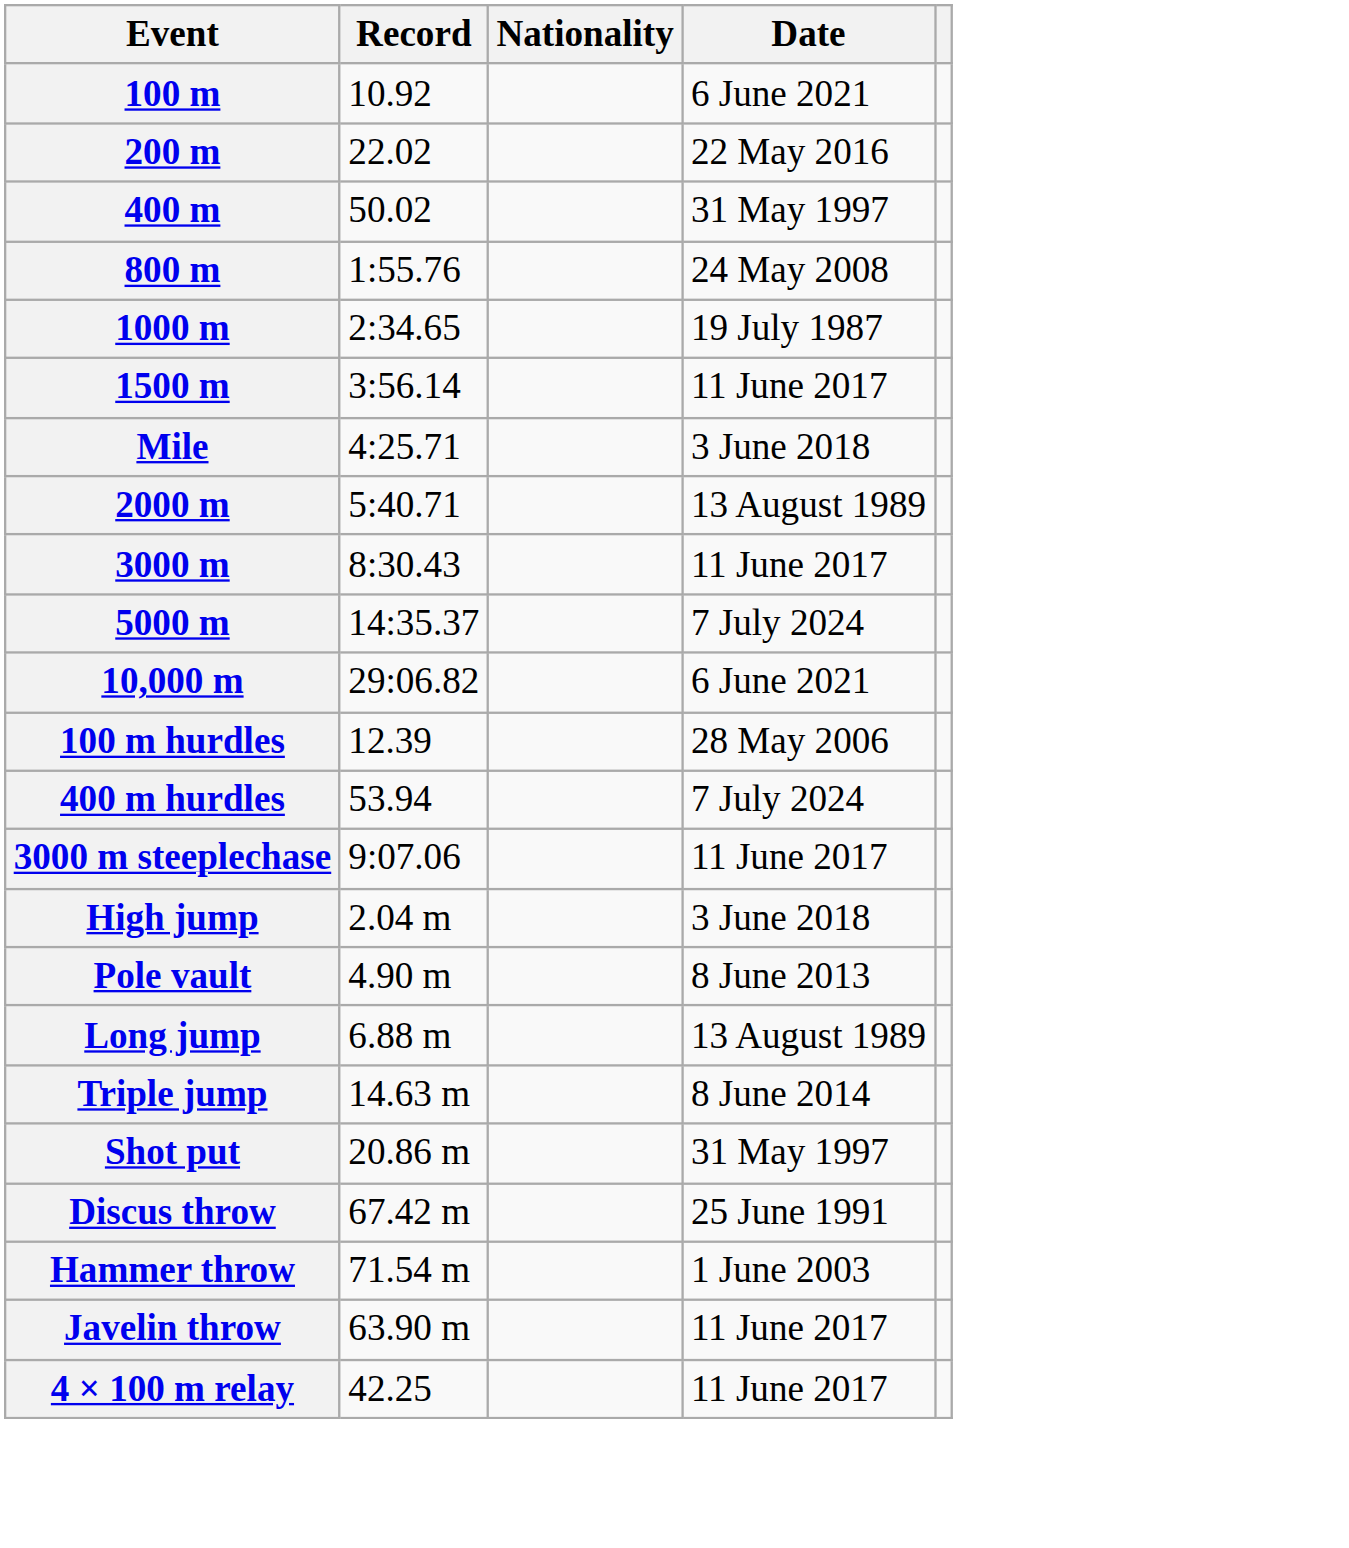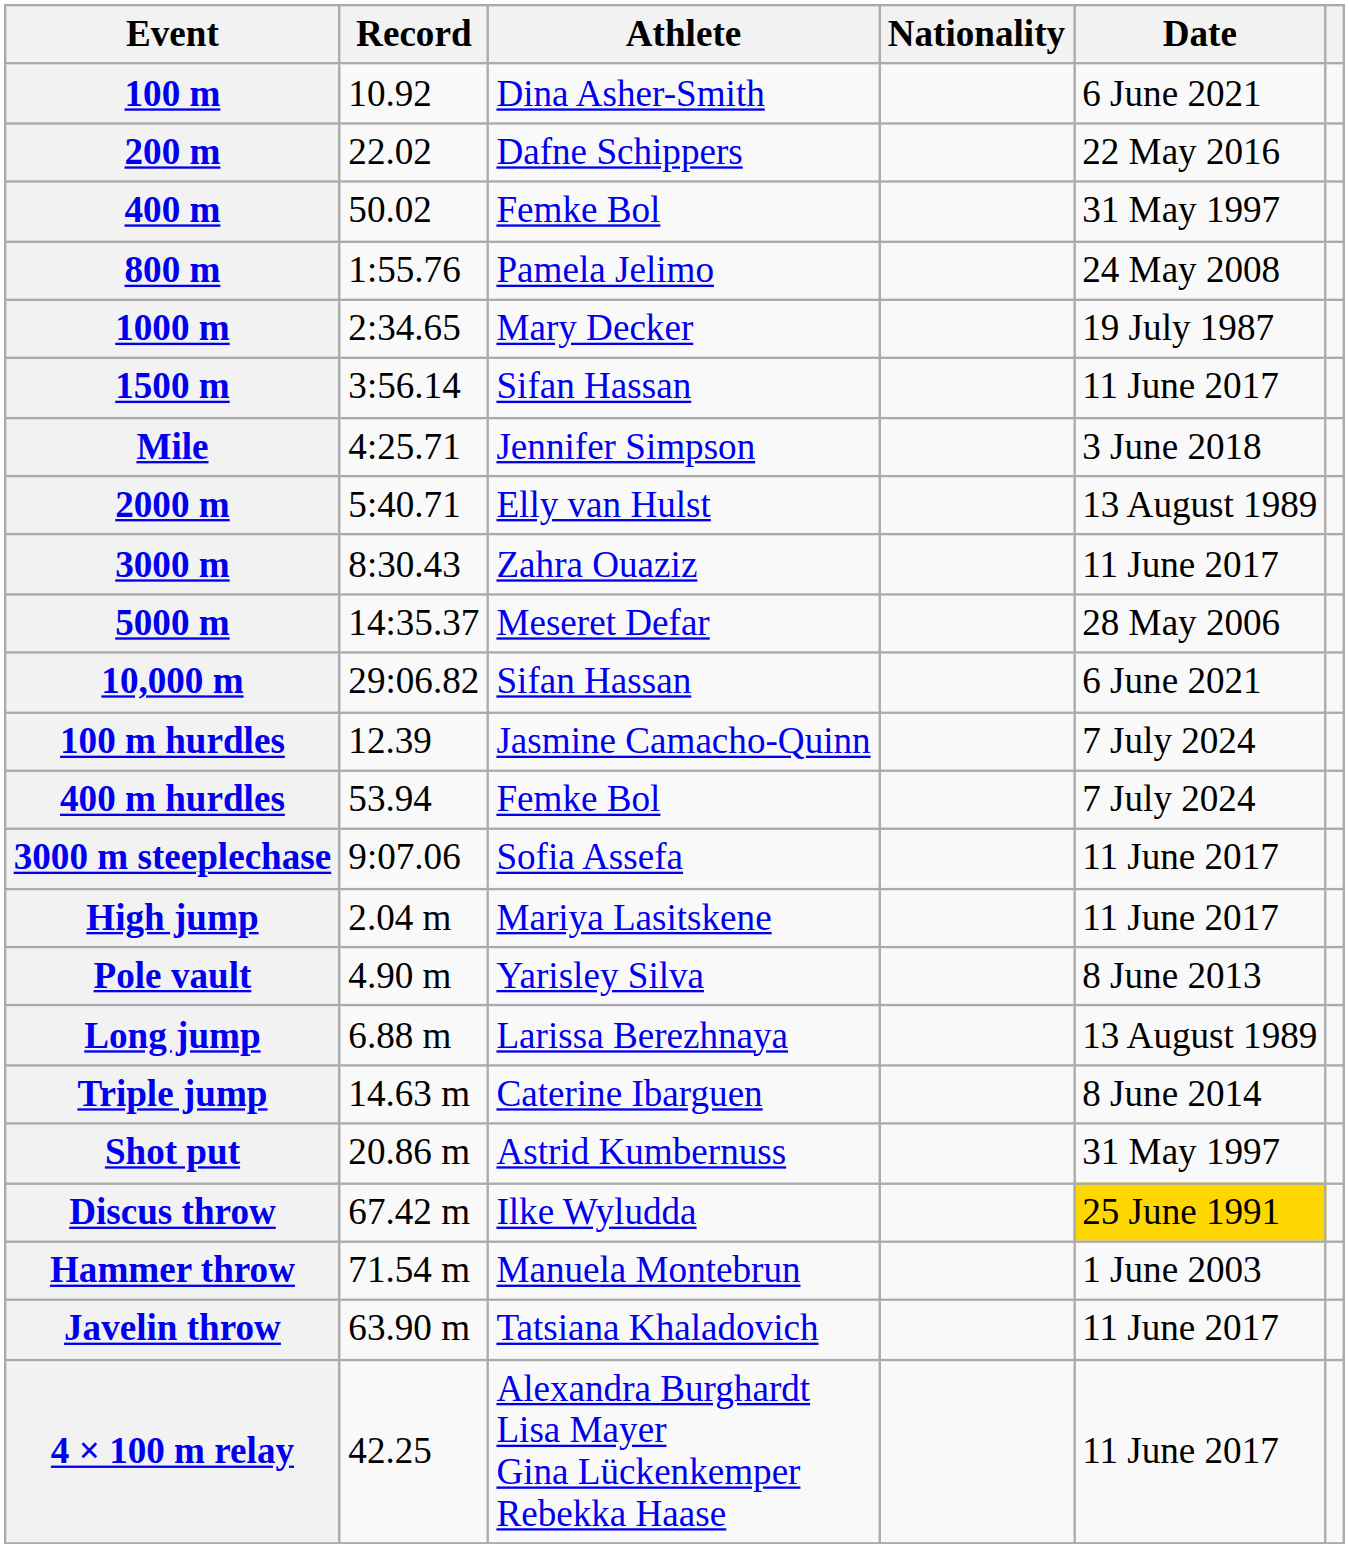+ column: Athlete | Dina Asher-Smith | Dafne Schippers | Femke Bol | Pamela Jelimo | Mary Decker | Sifan Hassan | Jennifer Simpson | Elly van Hulst | Zahra Ouaziz | Meseret Defar | Sifan Hassan | Jasmine Camacho-Quinn | Femke Bol | Sofia Assefa | Mariya Lasitskene | Yarisley Silva | Larissa Berezhnaya | Caterine Ibarguen | Astrid Kumbernuss | Ilke Wyludda | Manuela Montebrun | Tatsiana Khaladovich | Alexandra Burghardt Lisa Mayer Gina Lückenkemper Rebekka Haase
5000 m | Date: 7 July 2024 -> 28 May 2006
100 m hurdles | Date: 28 May 2006 -> 7 July 2024
High jump | Date: 3 June 2018 -> 11 June 2017
Discus throw | Date: no background -> gold background
